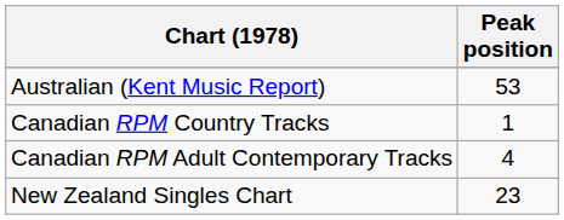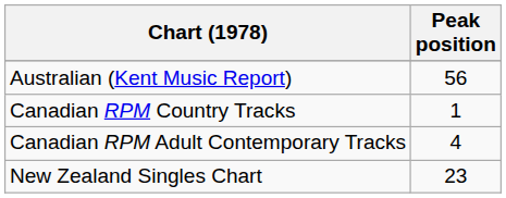Australian (Kent Music Report) | Peak position: 53 -> 56
